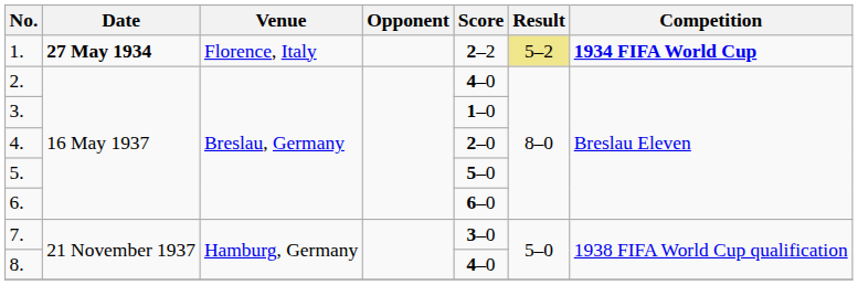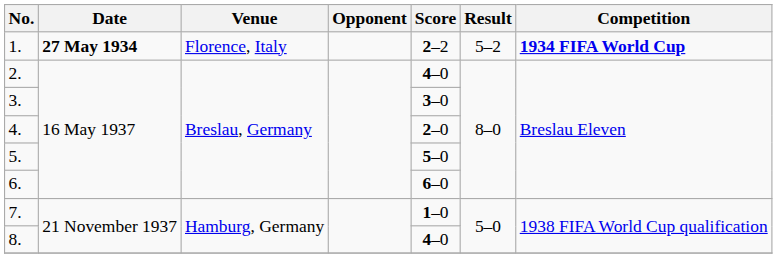1. | Result: khaki background -> no background
3. | Score: 1–0 -> 3–0
7. | Score: 3–0 -> 1–0
